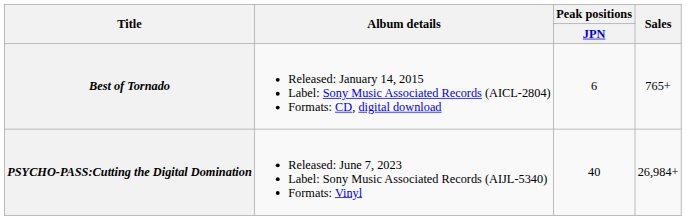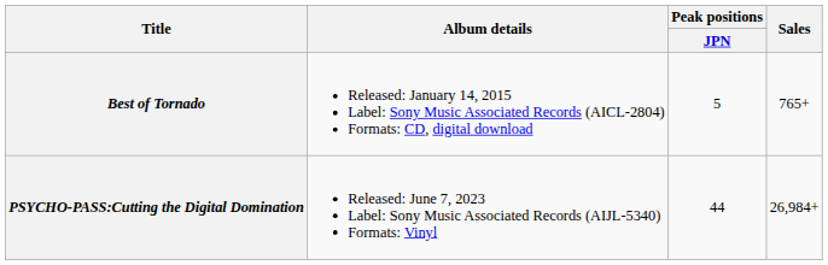Best of Tornado | Peak positions / JPN: 6 -> 5
PSYCHO-PASS:Cutting the Digital Domination | Peak positions / JPN: 40 -> 44
